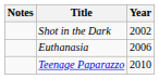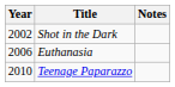columns swapped: Year <-> Notes
